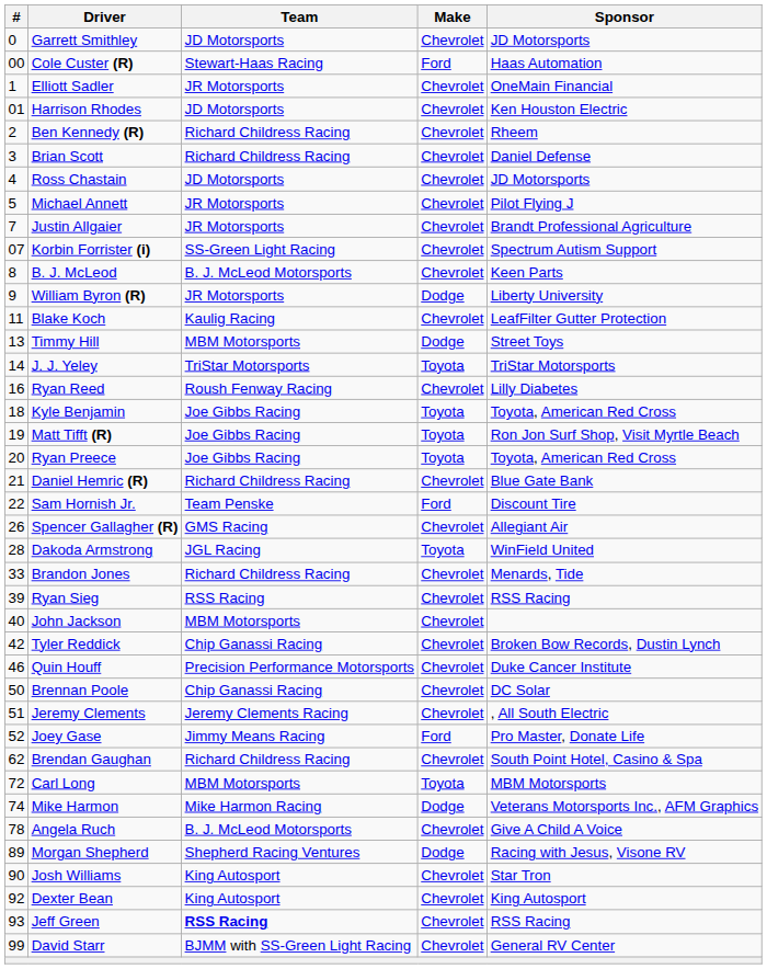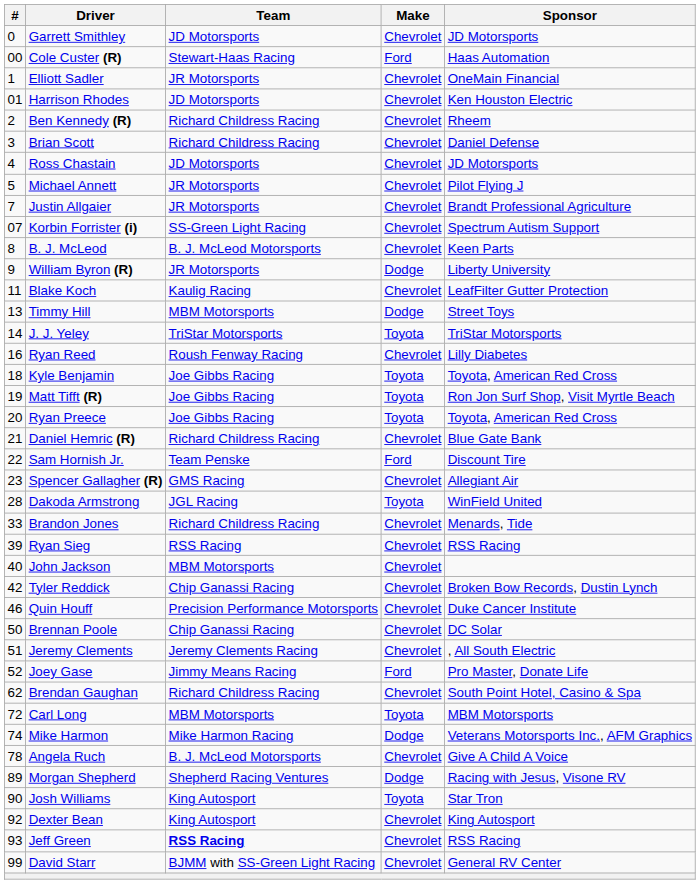Spencer Gallagher (R) | #: 26 -> 23
Josh Williams | Make: Chevrolet -> Toyota
